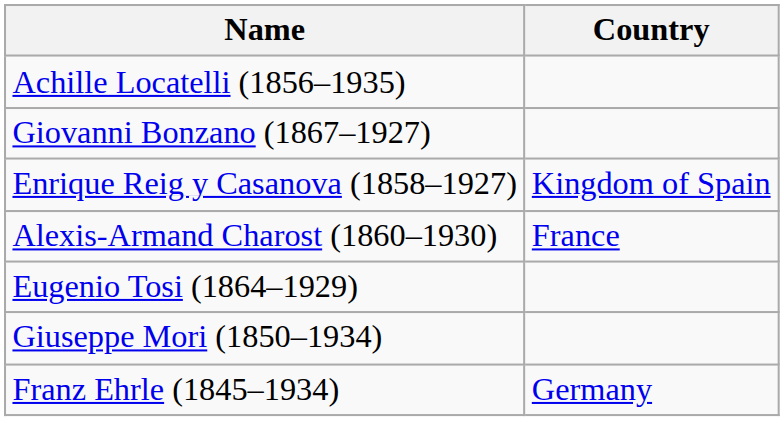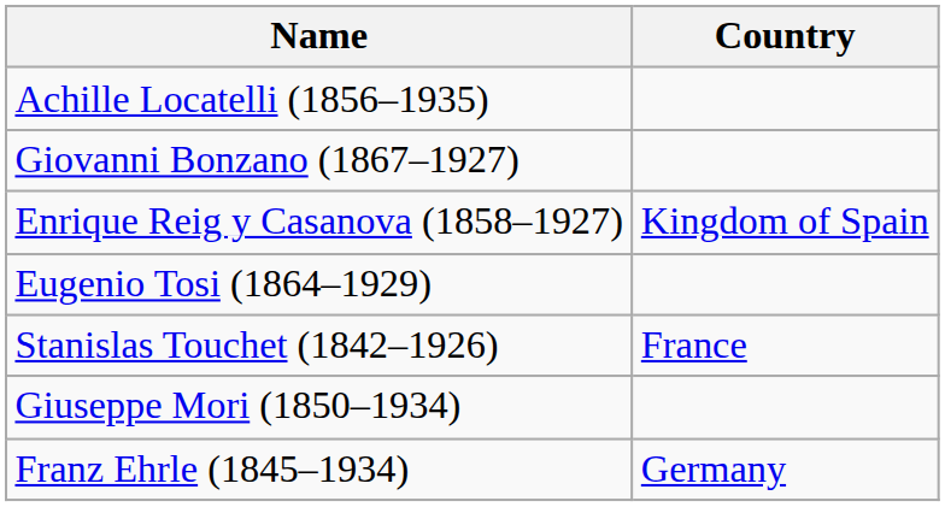- row: Alexis-Armand Charost (1860–1930) | France
+ row: Stanislas Touchet (1842–1926) | France
